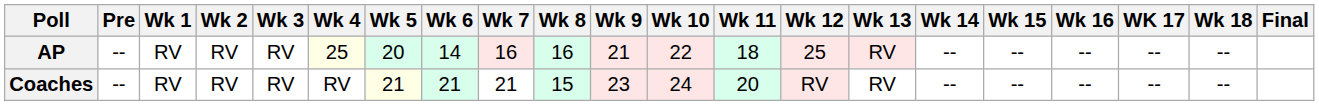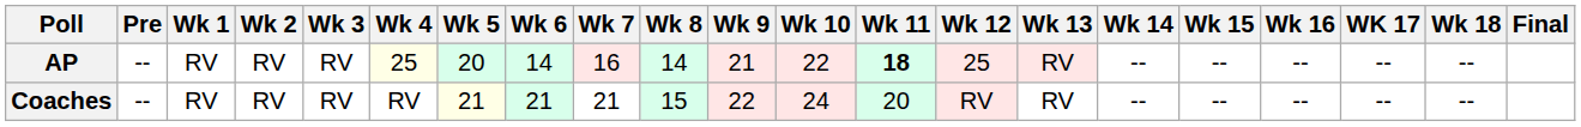AP | Wk 8: 16 -> 14
AP | Wk 11: normal -> bold
Coaches | Wk 9: 23 -> 22
